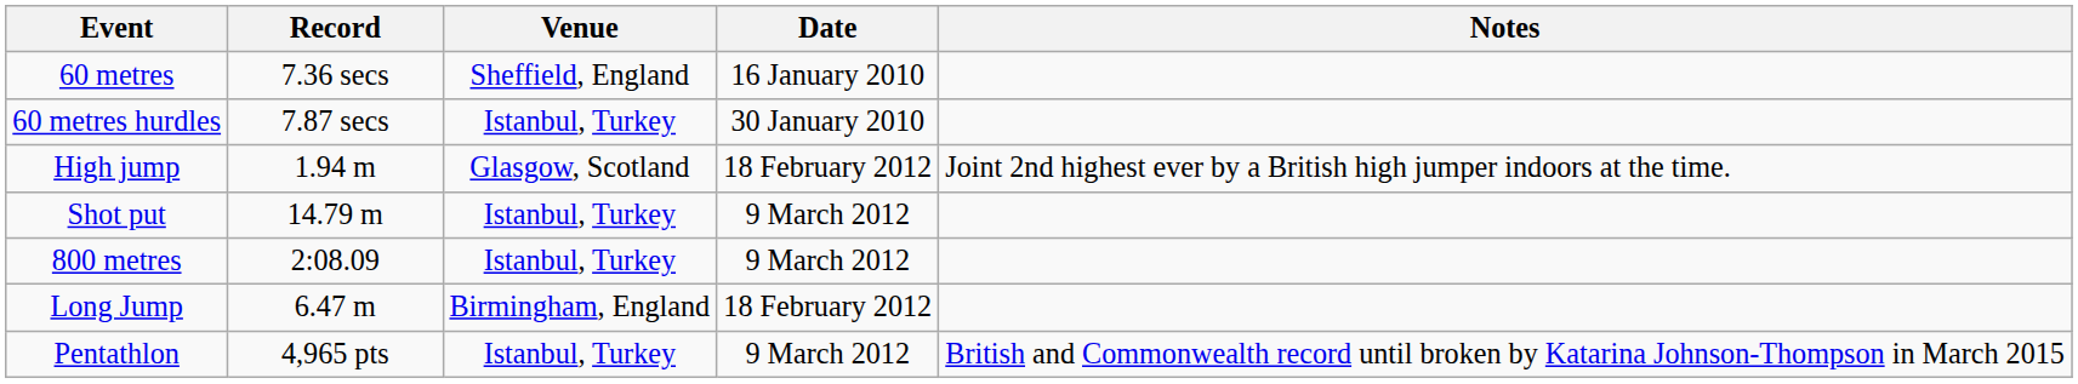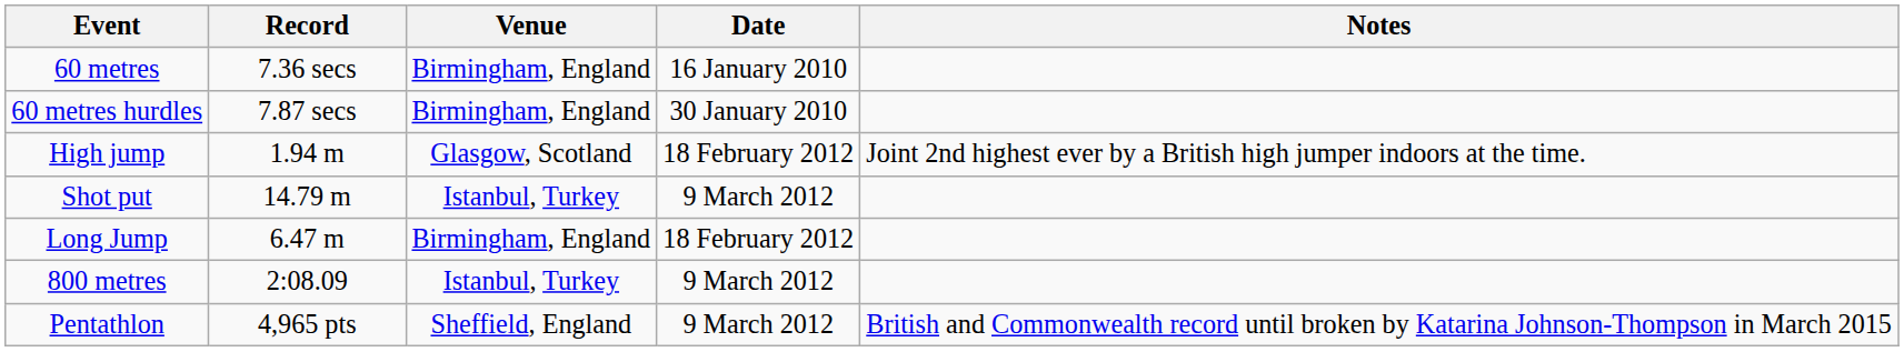60 metres | Venue: Sheffield, England -> Birmingham, England
60 metres hurdles | Venue: Istanbul, Turkey -> Birmingham, England
rows swapped: Long Jump <-> 800 metres
Pentathlon | Venue: Istanbul, Turkey -> Sheffield, England
